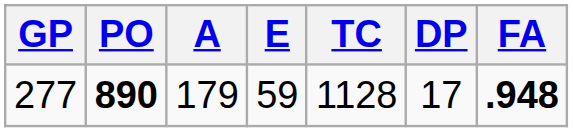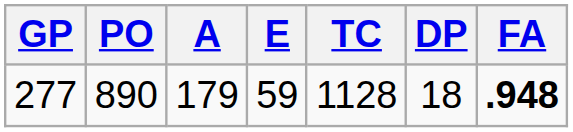277 | PO: bold -> normal
277 | DP: 17 -> 18
